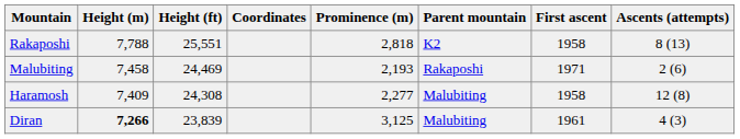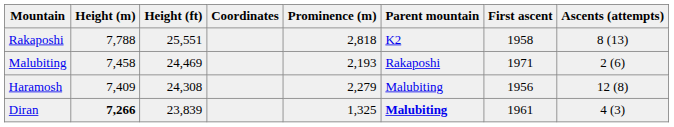Haramosh | Prominence (m): 2,277 -> 2,279
Haramosh | First ascent: 1958 -> 1956
Diran | Prominence (m): 3,125 -> 1,325
Diran | Parent mountain: normal -> bold
